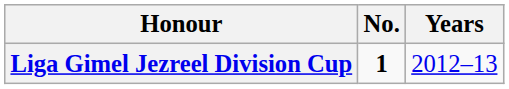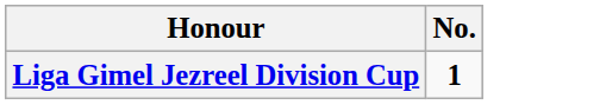- column: Years | 2012–13
